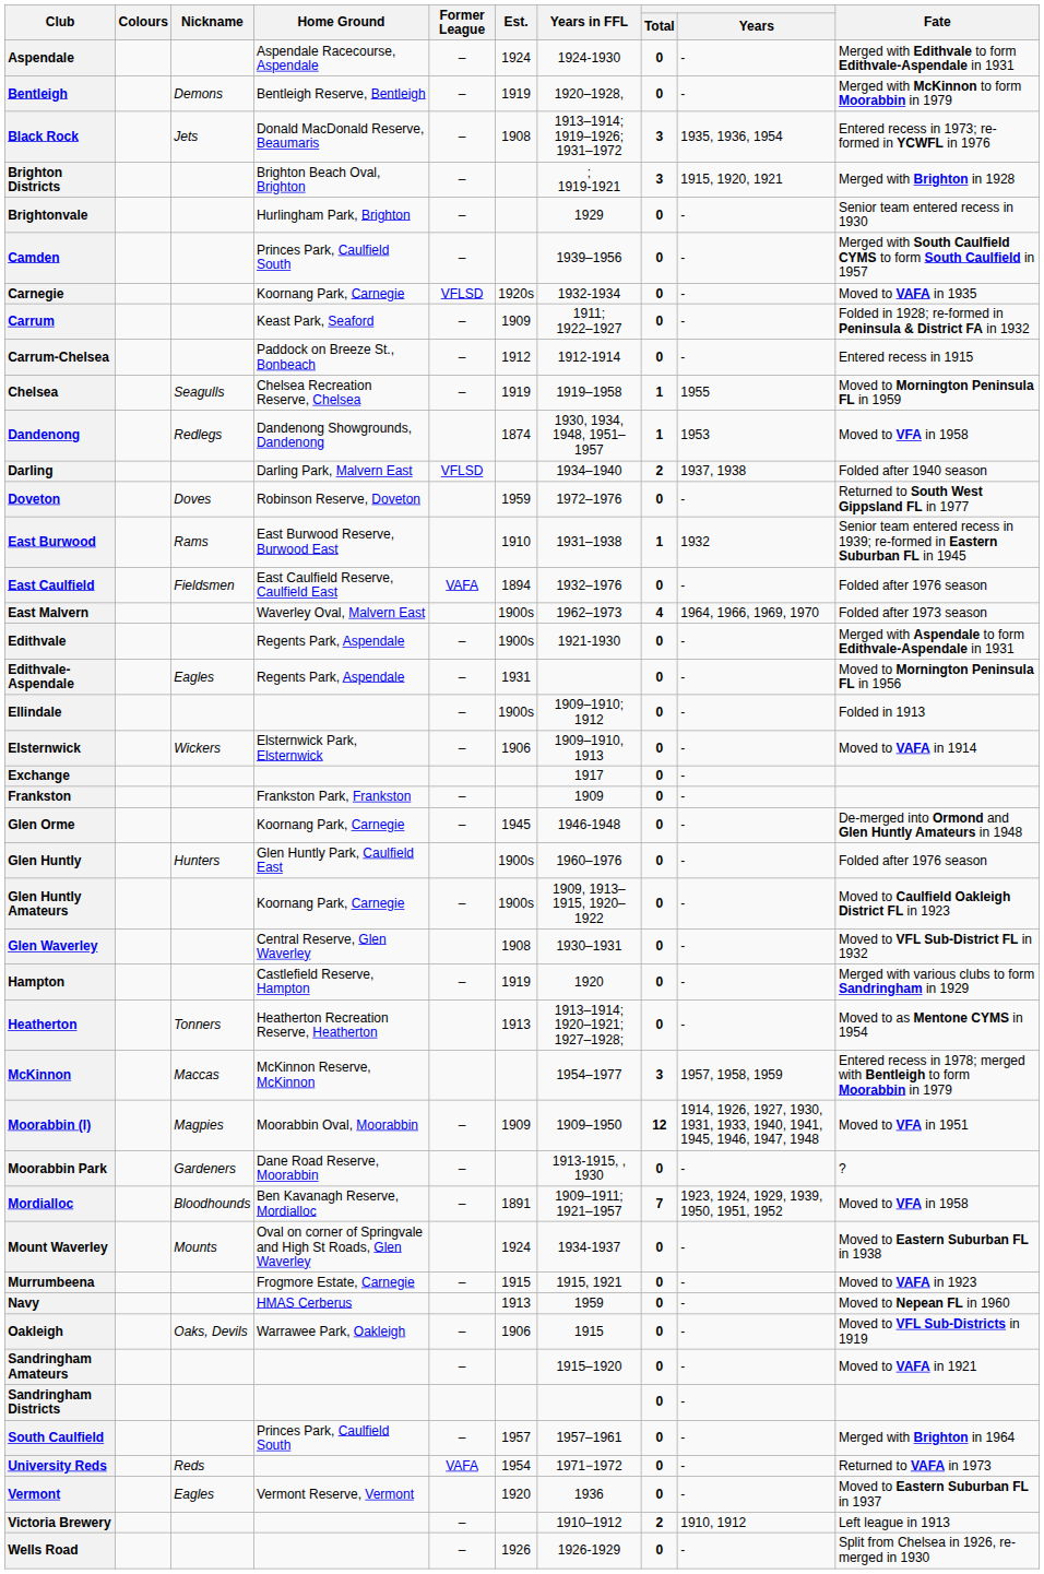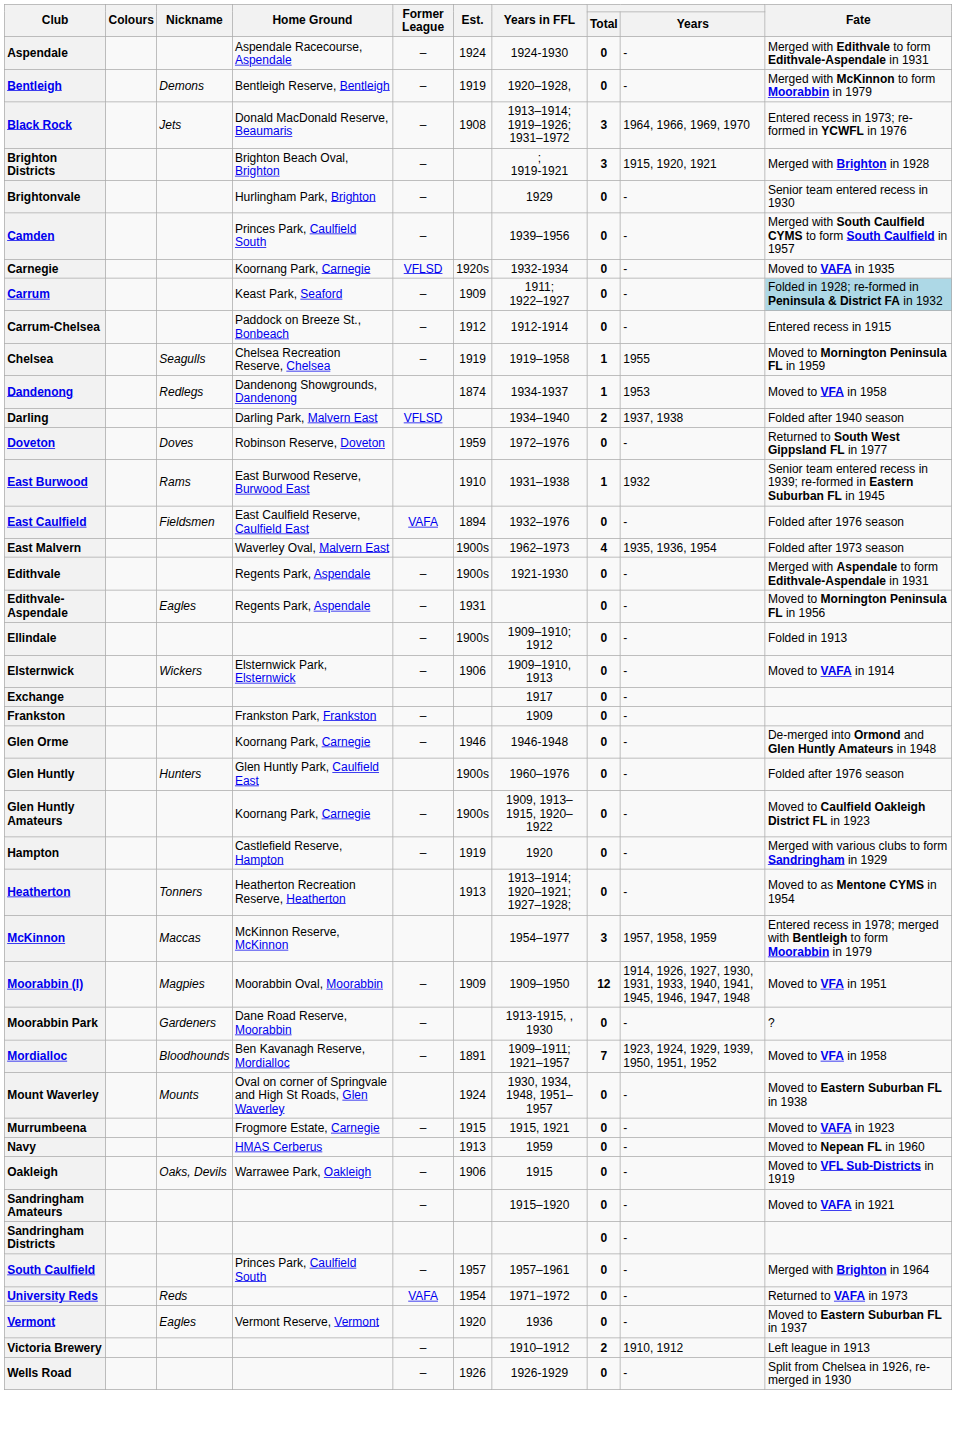Black Rock | Years: 1935, 1936, 1954 -> 1964, 1966, 1969, 1970
Carrum | Fate: no background -> lightblue background
Dandenong | Years in FFL: 1930, 1934, 1948, 1951–1957 -> 1934-1937
East Malvern | Years: 1964, 1966, 1969, 1970 -> 1935, 1936, 1954
Glen Orme | Est.: 1945 -> 1946
- row: Glen Waverley | Central Reserve, Glen Waverley | 1908 | 1930–1931 | 0 | - | Moved to VFL Sub-District FL in 1932
Mount Waverley | Years in FFL: 1934-1937 -> 1930, 1934, 1948, 1951–1957
